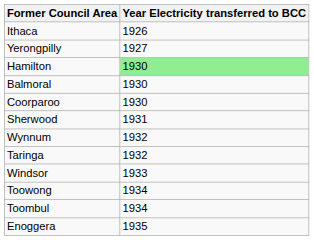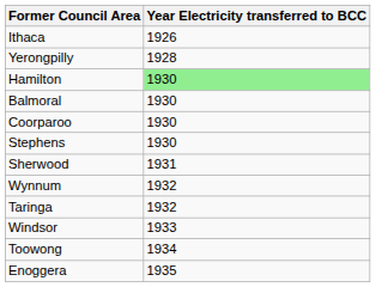Yerongpilly | Year Electricity transferred to BCC: 1927 -> 1928
+ row: Stephens | 1930
- row: Toombul | 1934
